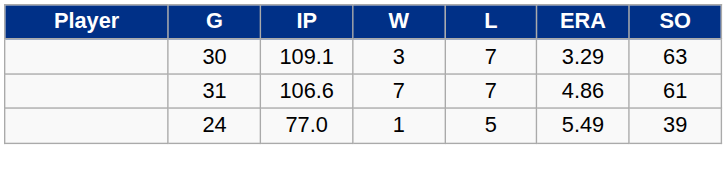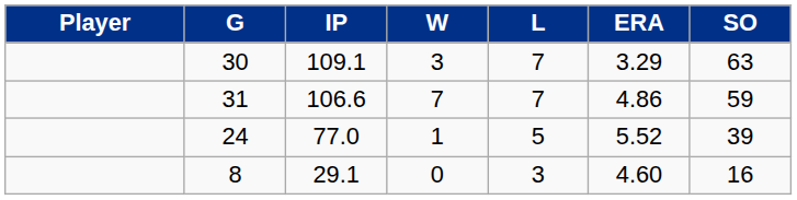31 | SO: 61 -> 59
24 | ERA: 5.49 -> 5.52
+ row: 8 | 29.1 | 0 | 3 | 4.60 | 16
